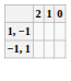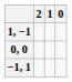+ row: 0, 0
